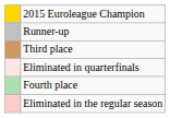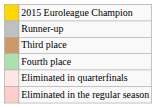rows swapped: Fourth place <-> Eliminated in quarterfinals
